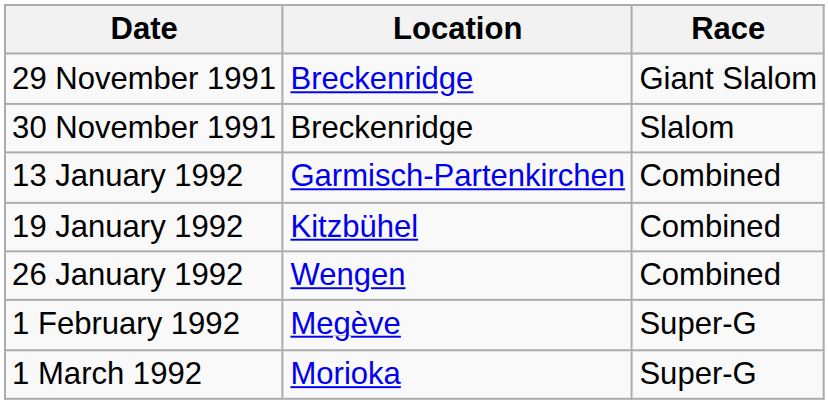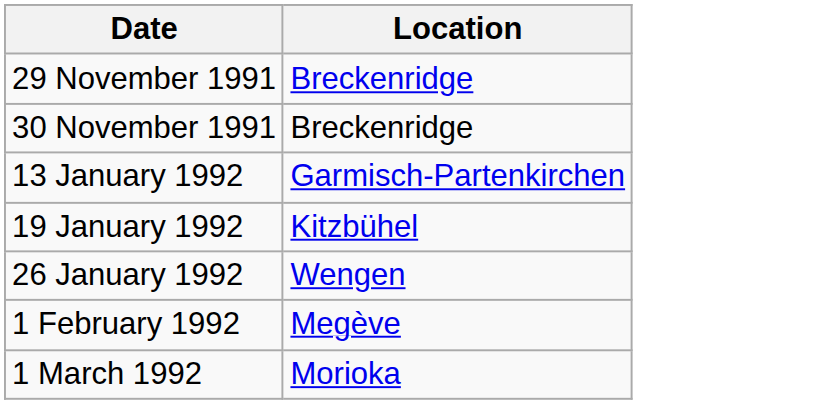- column: Race | Giant Slalom | Slalom | Combined | Combined | Combined | Super-G | Super-G
